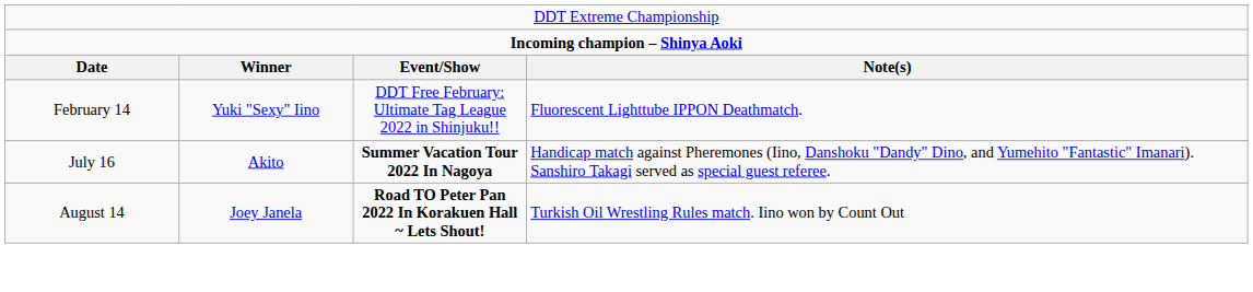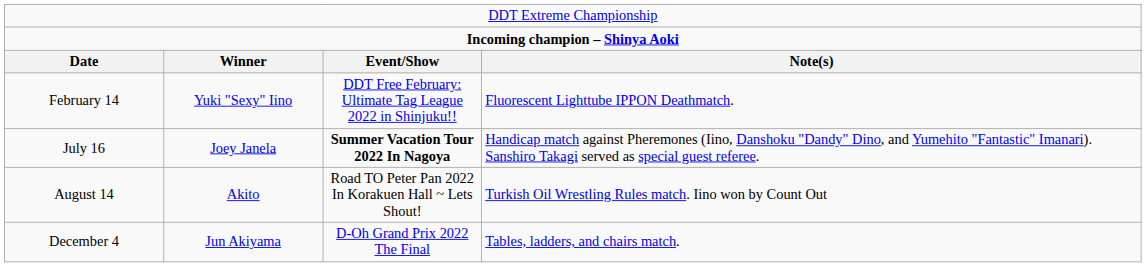July 16 | column 2: Akito -> Joey Janela
August 14 | column 2: Joey Janela -> Akito
August 14 | column 3: bold -> normal
+ row: December 4 | Jun Akiyama | D-Oh Grand Prix 2022 The Final | Tables, ladders, and chairs match.
